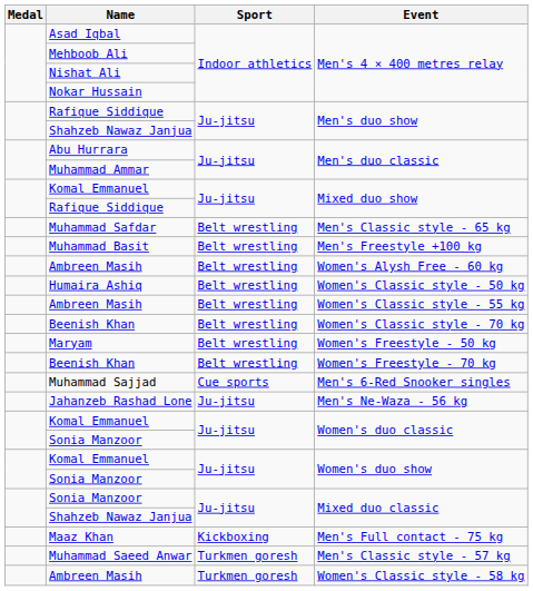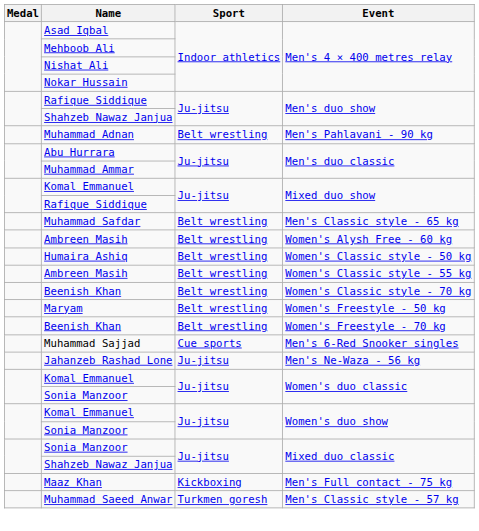+ row: Muhammad Adnan | Belt wrestling | Men's Pahlavani - 90 kg
- row: Muhammad Basit | Belt wrestling | Men's Freestyle +100 kg
- row: Ambreen Masih | Turkmen goresh | Women's Classic style - 58 kg
